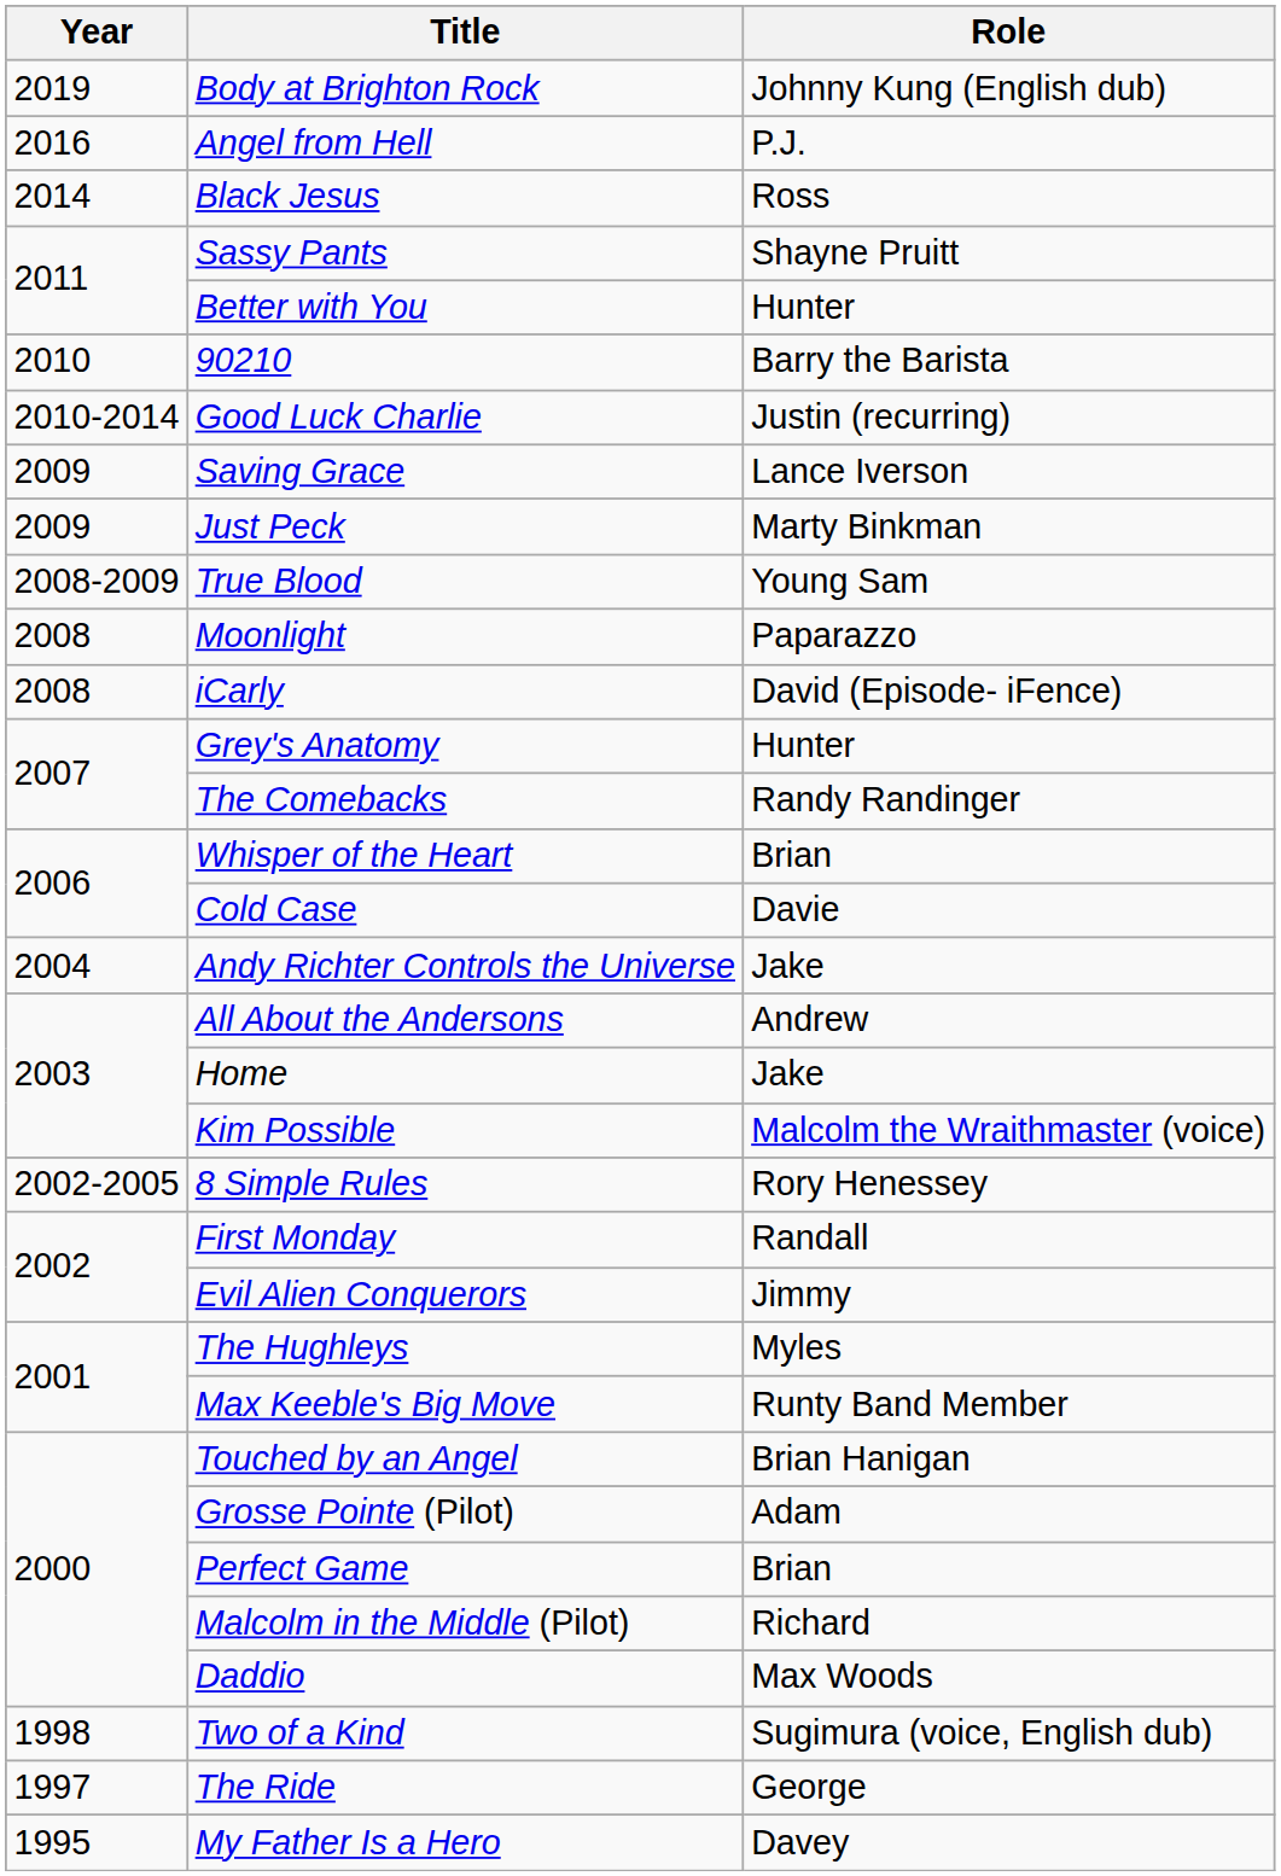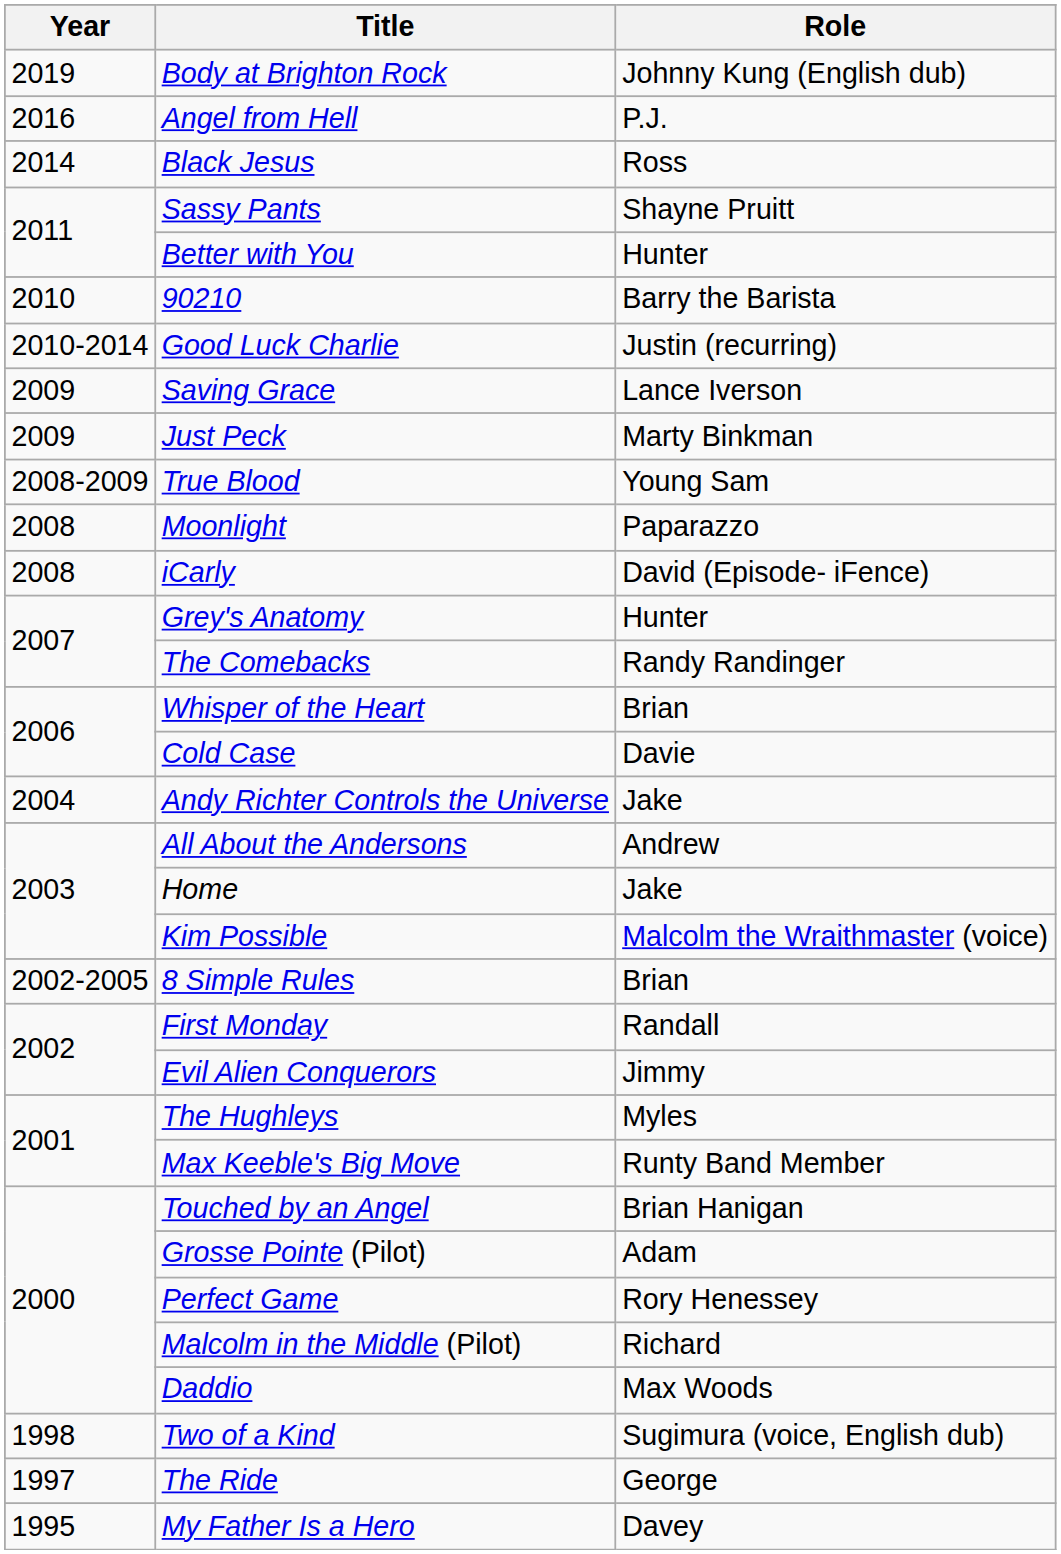8 Simple Rules | Role: Rory Henessey -> Brian
Perfect Game | Role: Brian -> Rory Henessey
